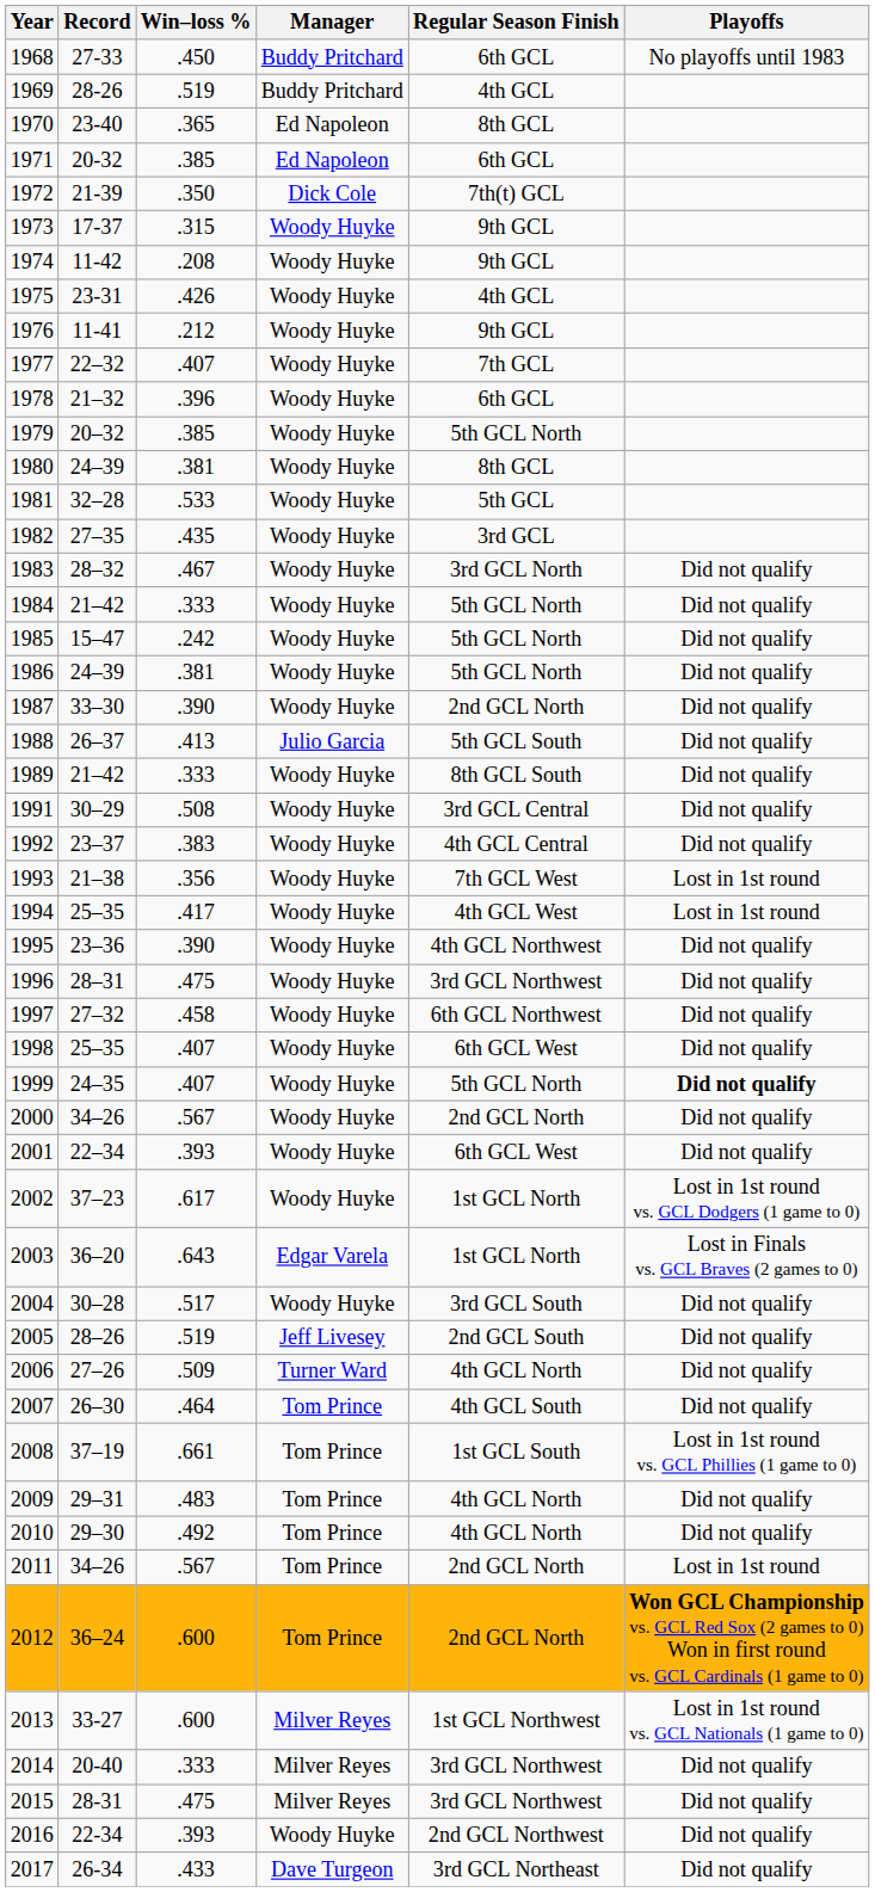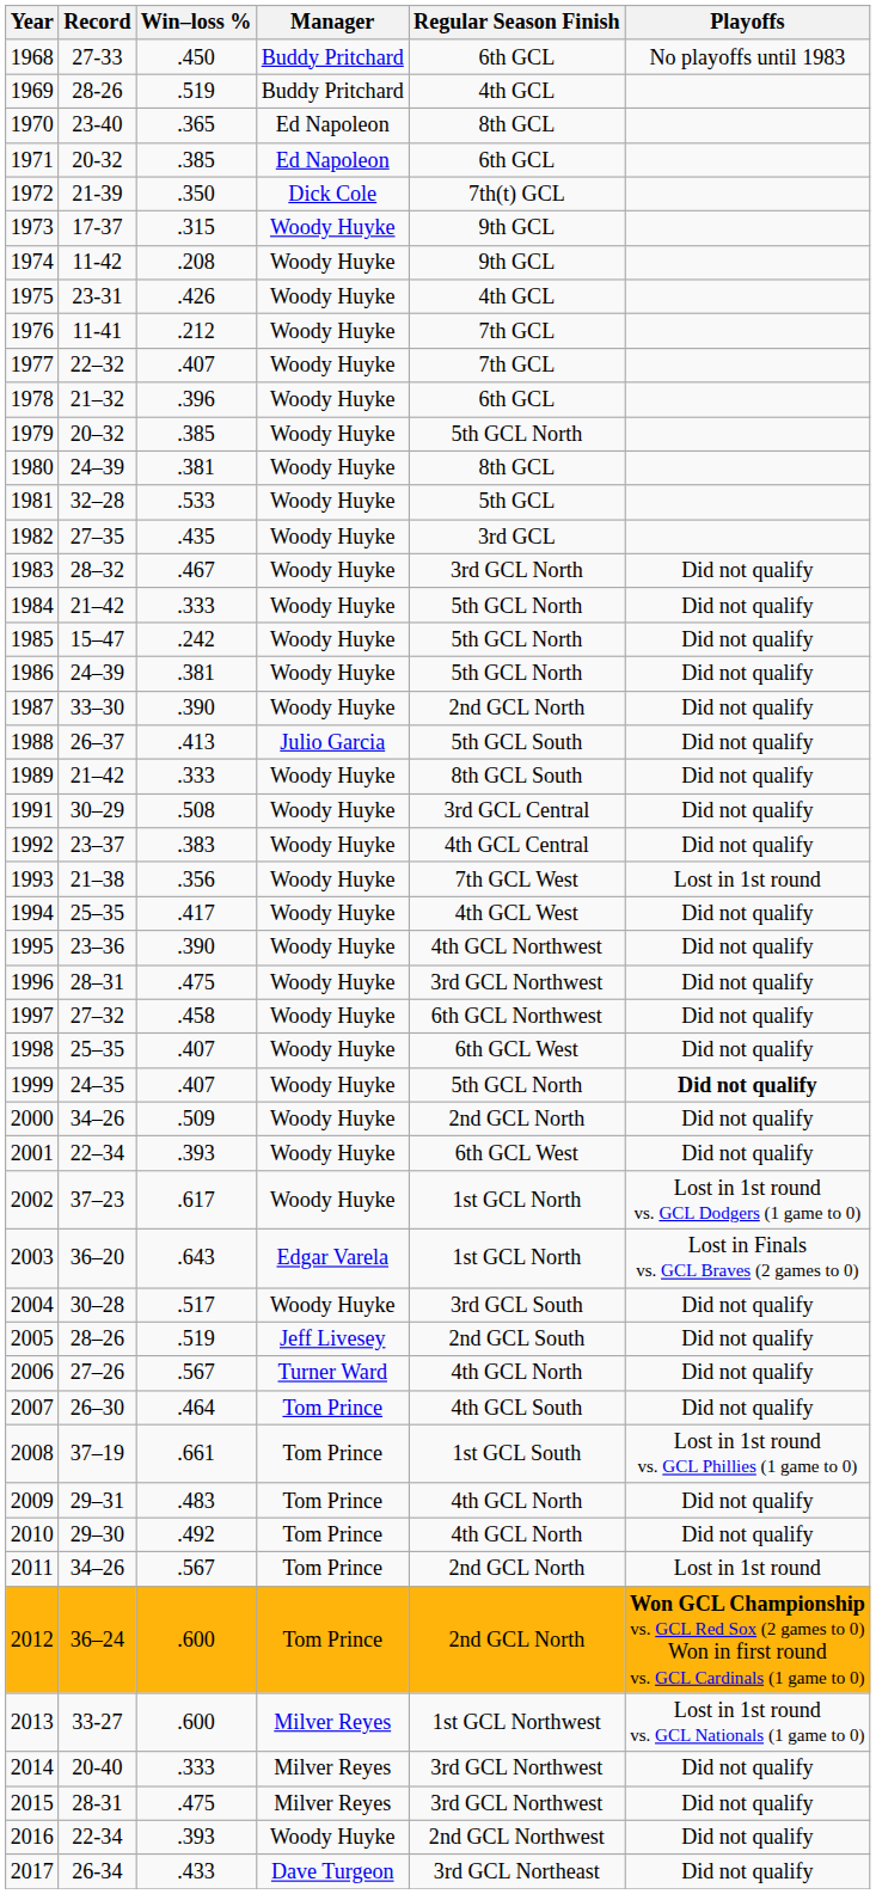1976 | Regular Season Finish: 9th GCL -> 7th GCL
1994 | Playoffs: Lost in 1st round -> Did not qualify
2000 | Win–loss %: .567 -> .509
2006 | Win–loss %: .509 -> .567
